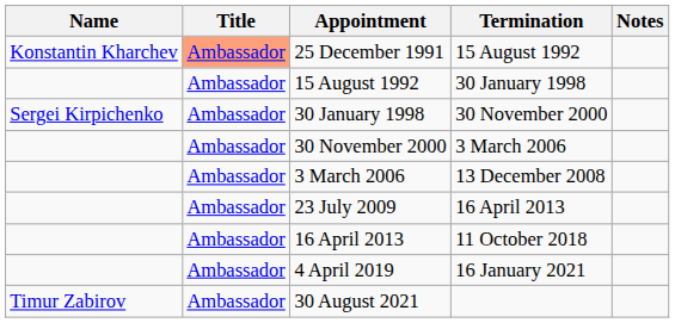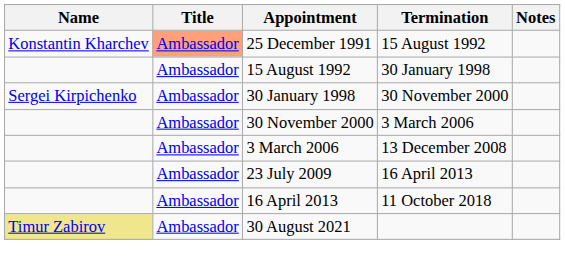- row: Ambassador | 4 April 2019 | 16 January 2021
30 August 2021 | Name: no background -> khaki background
